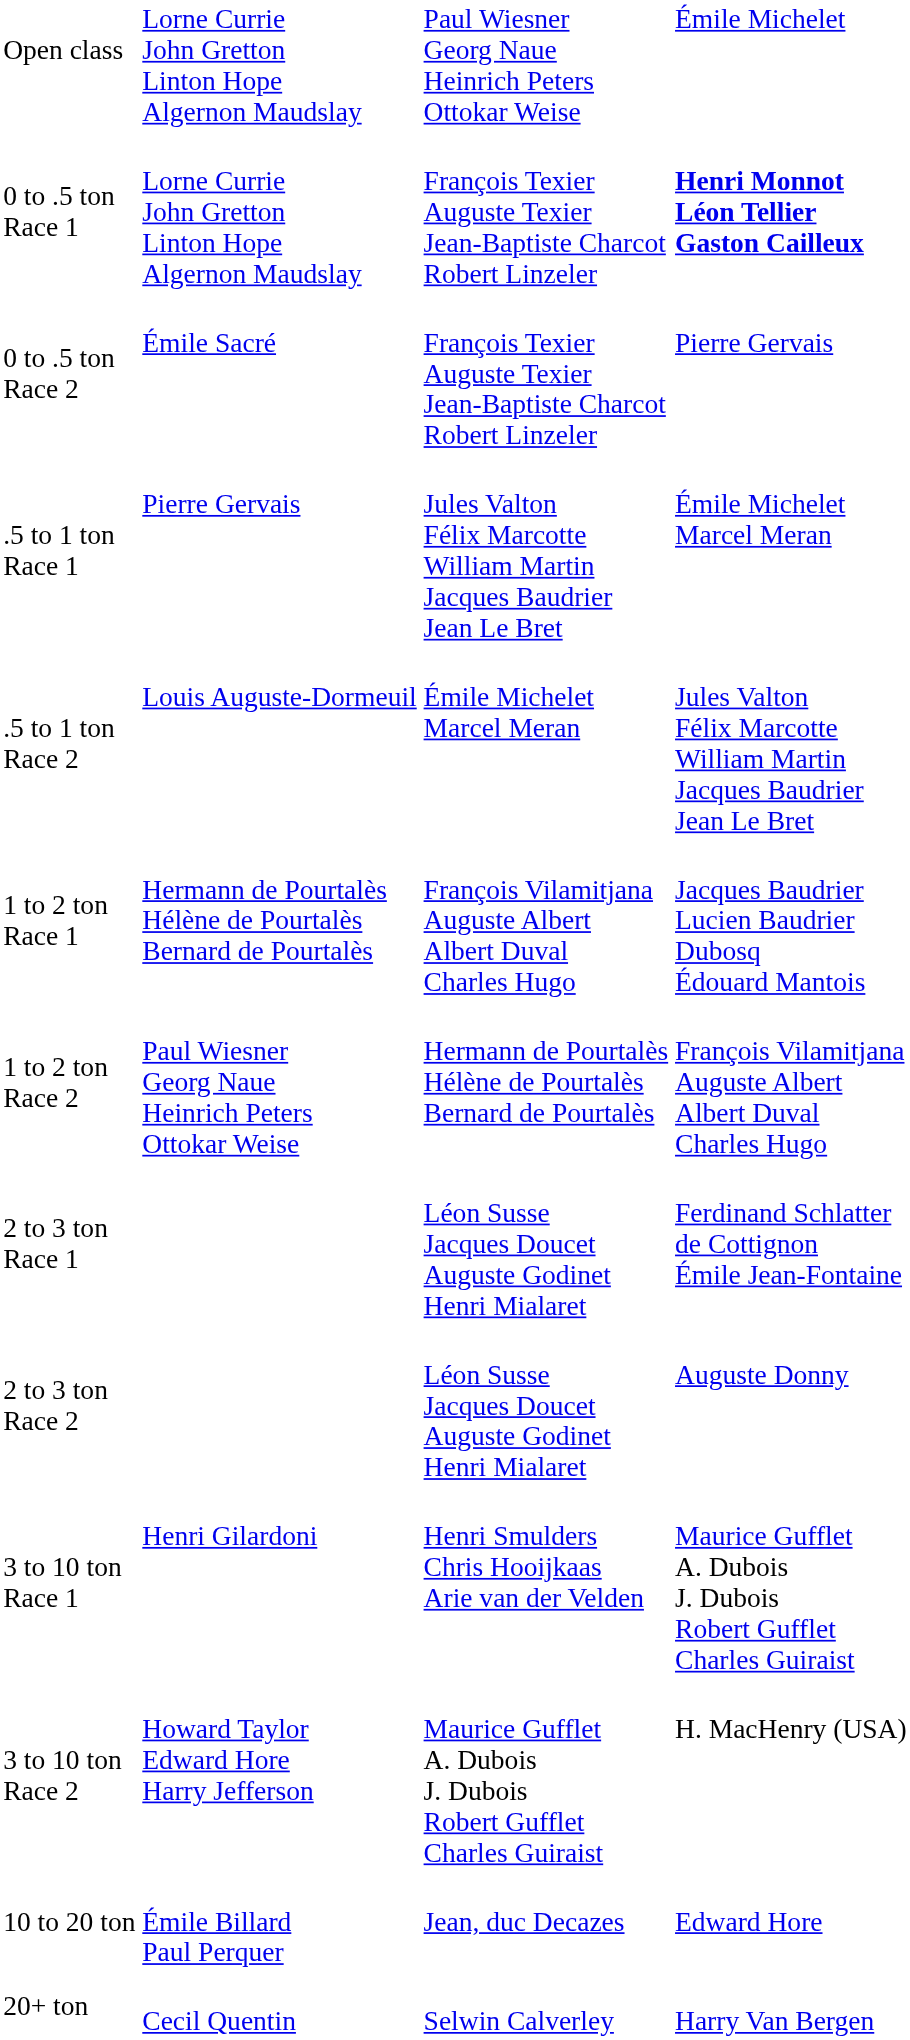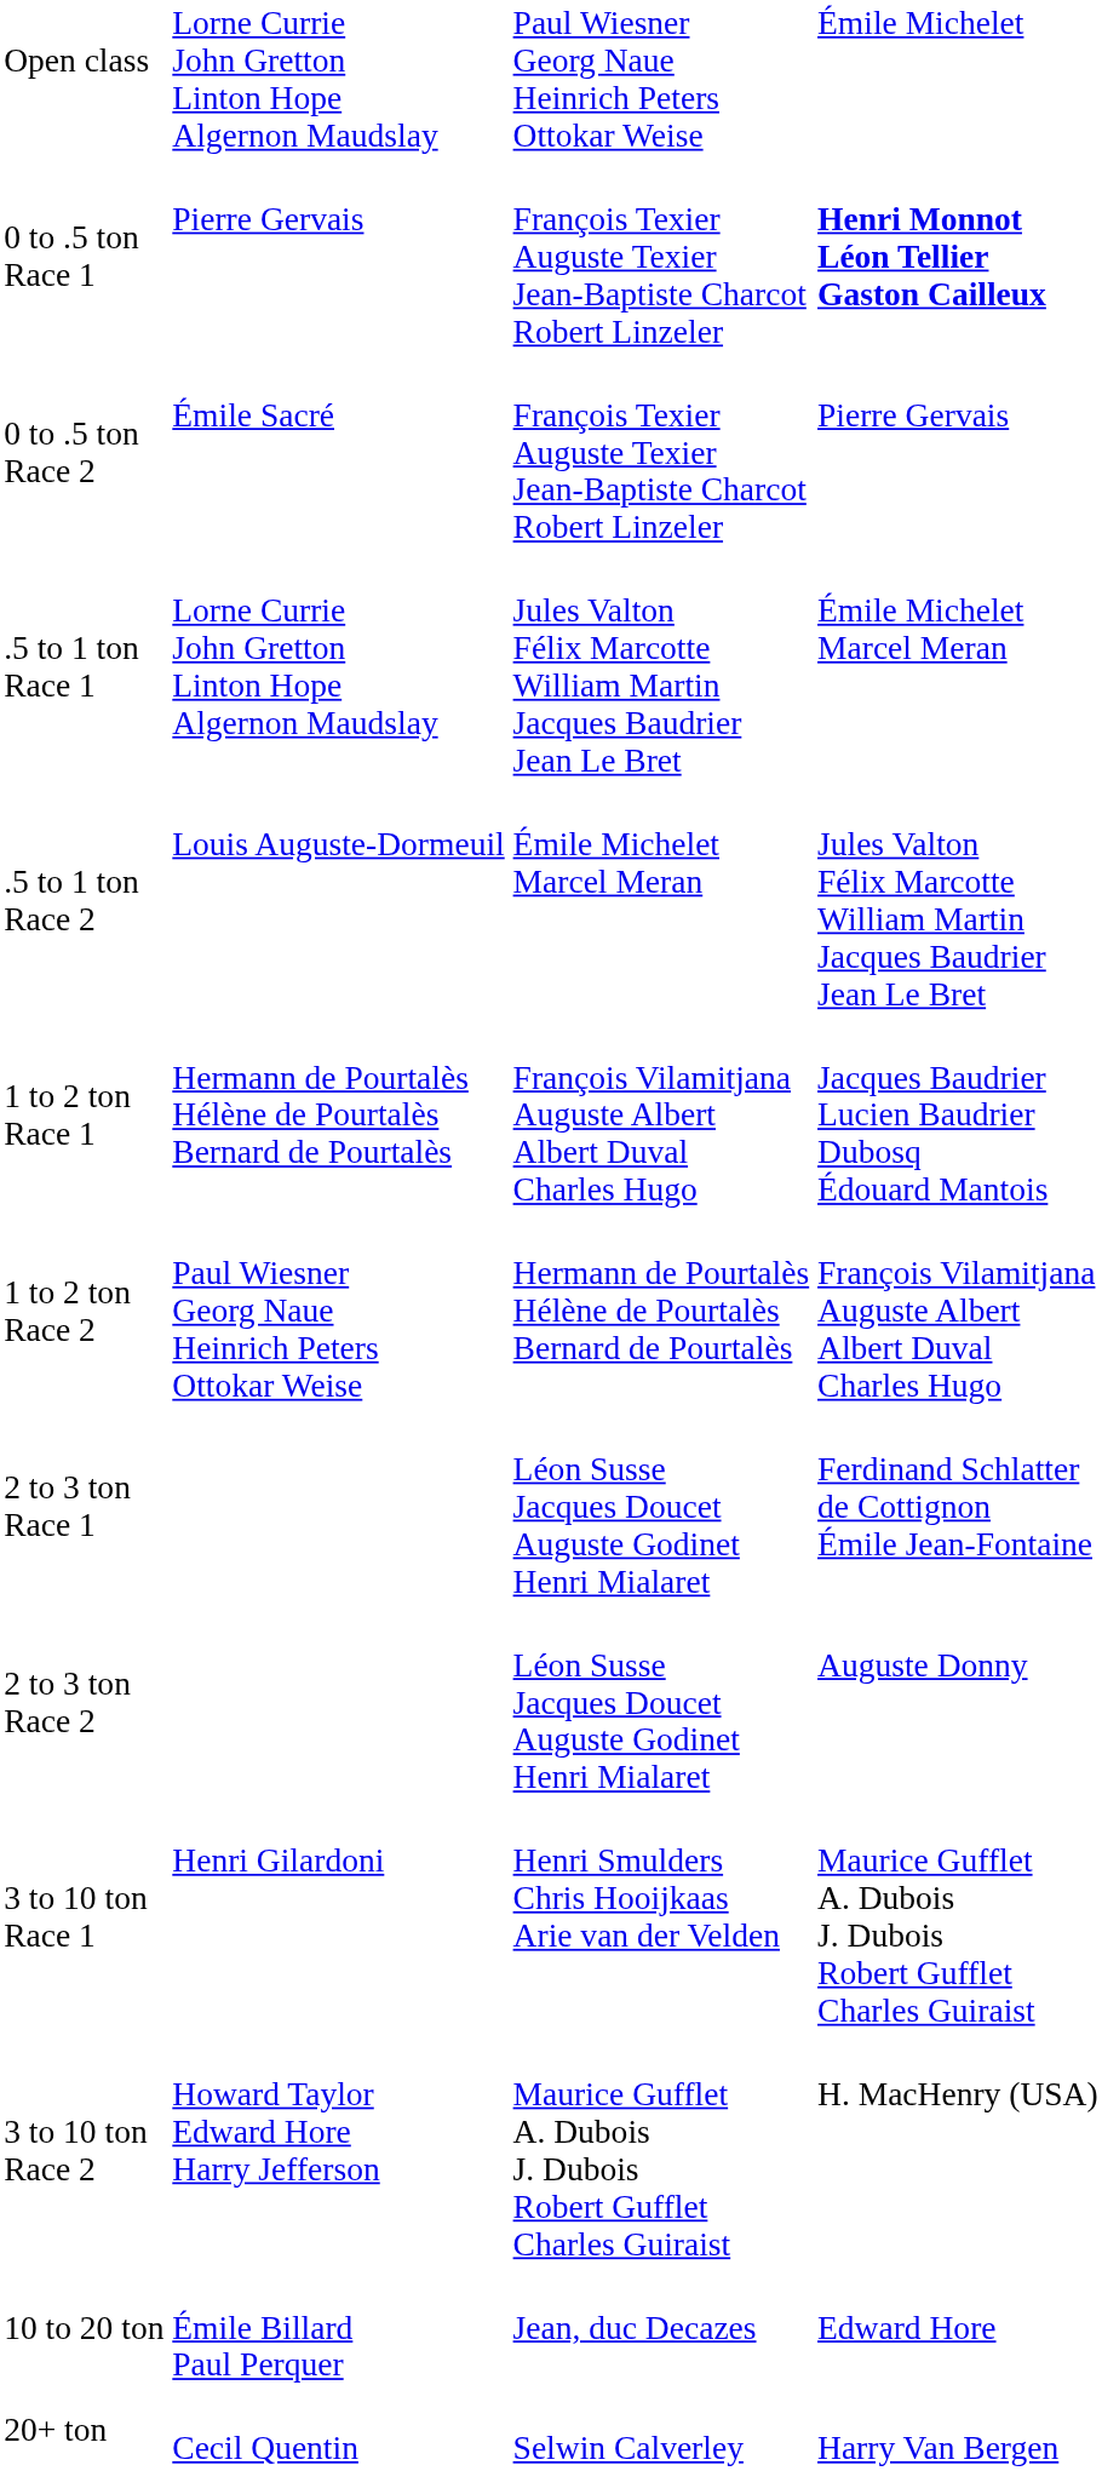0 to .5 ton Race 1 | column 2: Lorne Currie John Gretton Linton Hope Algernon Maudslay -> Pierre Gervais
.5 to 1 ton Race 1 | column 2: Pierre Gervais -> Lorne Currie John Gretton Linton Hope Algernon Maudslay
